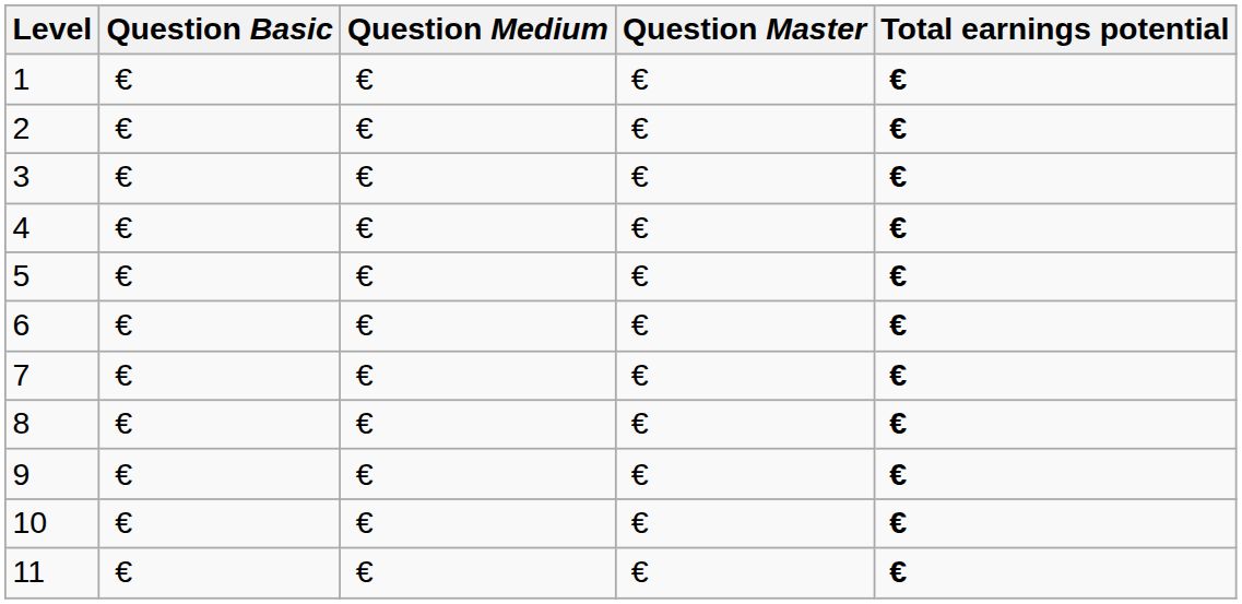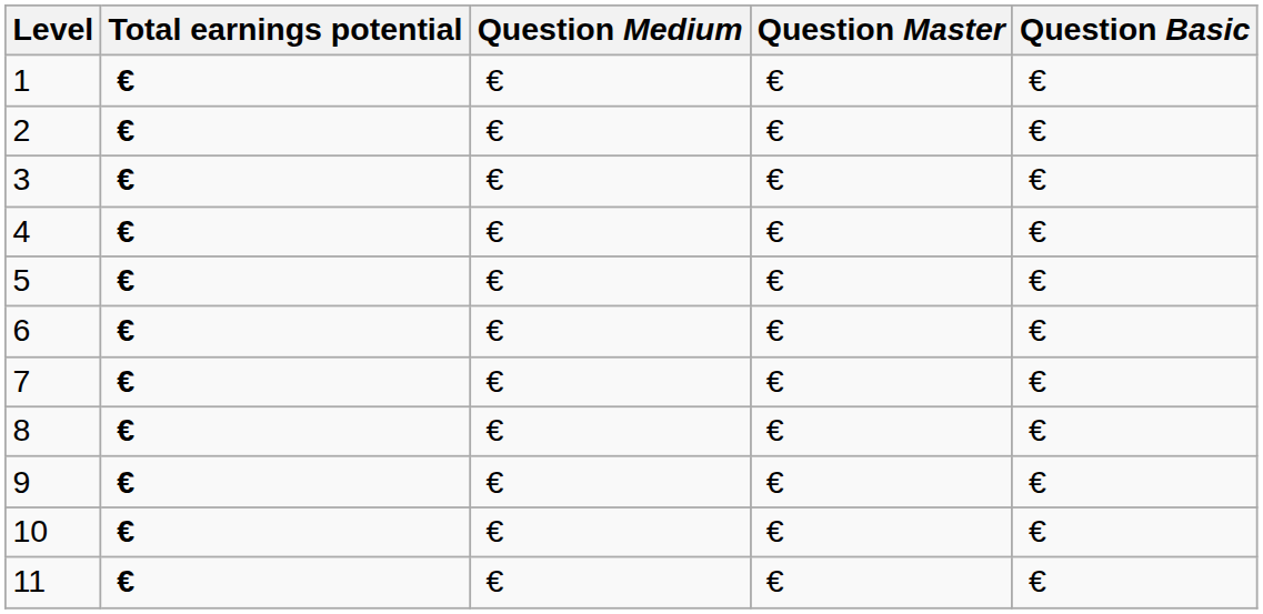columns swapped: Question Basic <-> Total earnings potential
